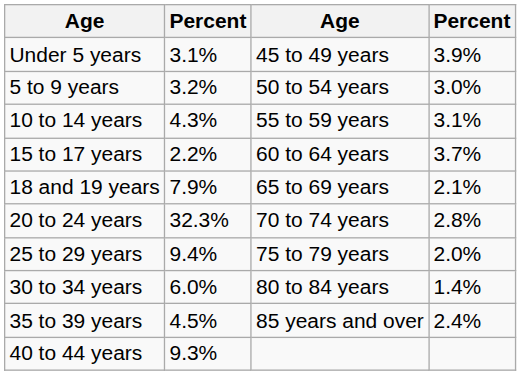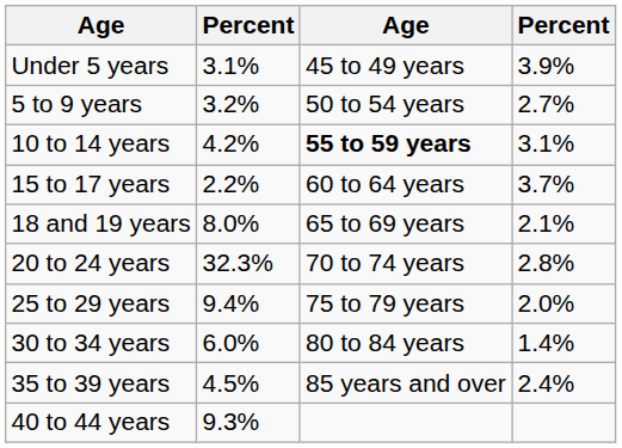5 to 9 years | column 4: 3.0% -> 2.7%
10 to 14 years | column 2: 4.3% -> 4.2%
10 to 14 years | column 3: normal -> bold
18 and 19 years | column 2: 7.9% -> 8.0%
